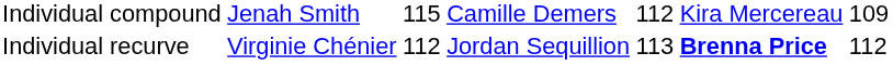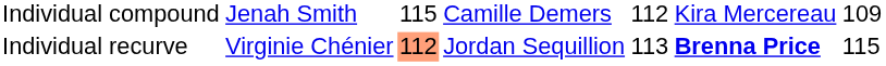Individual recurve | column 3: no background -> lightsalmon background
Individual recurve | column 7: 112 -> 115
